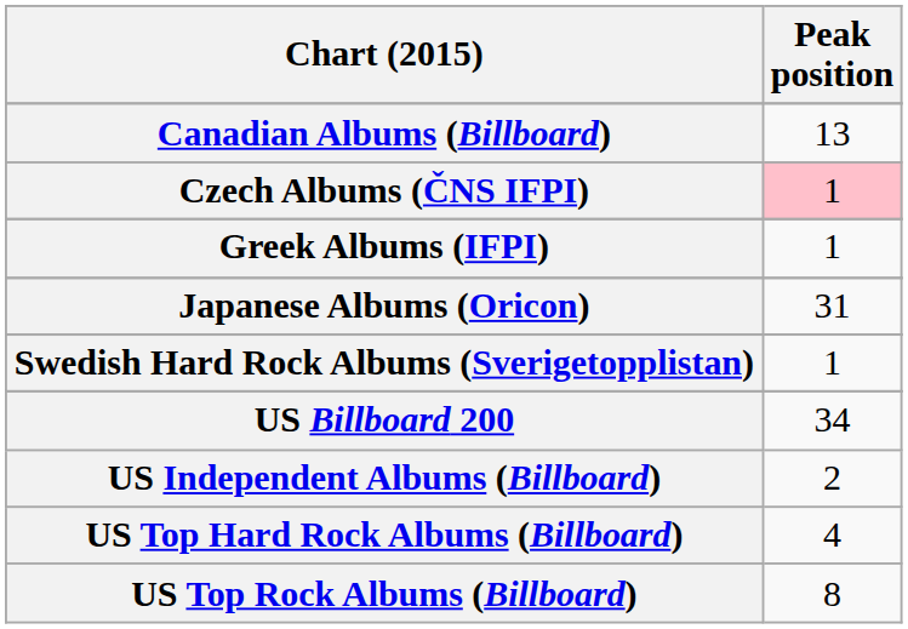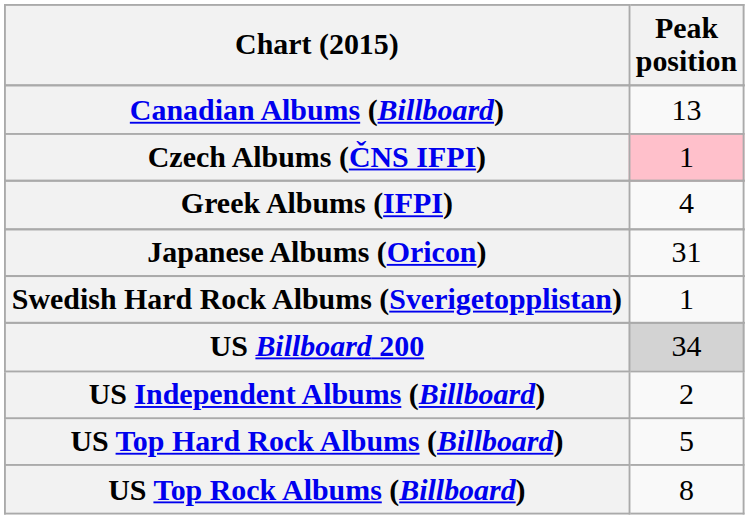Greek Albums (IFPI) | Peak position: 1 -> 4
US Billboard 200 | Peak position: no background -> lightgrey background
US Top Hard Rock Albums (Billboard) | Peak position: 4 -> 5
